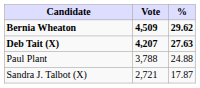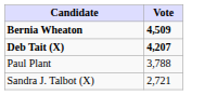- column: % | 29.62 | 27.63 | 24.88 | 17.87
